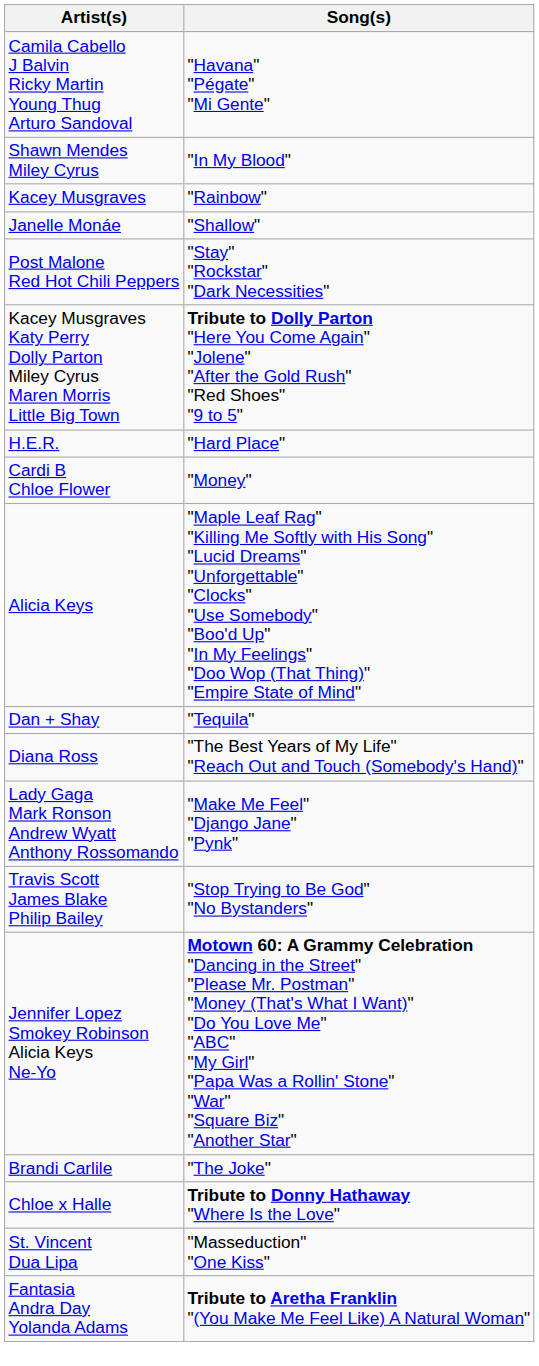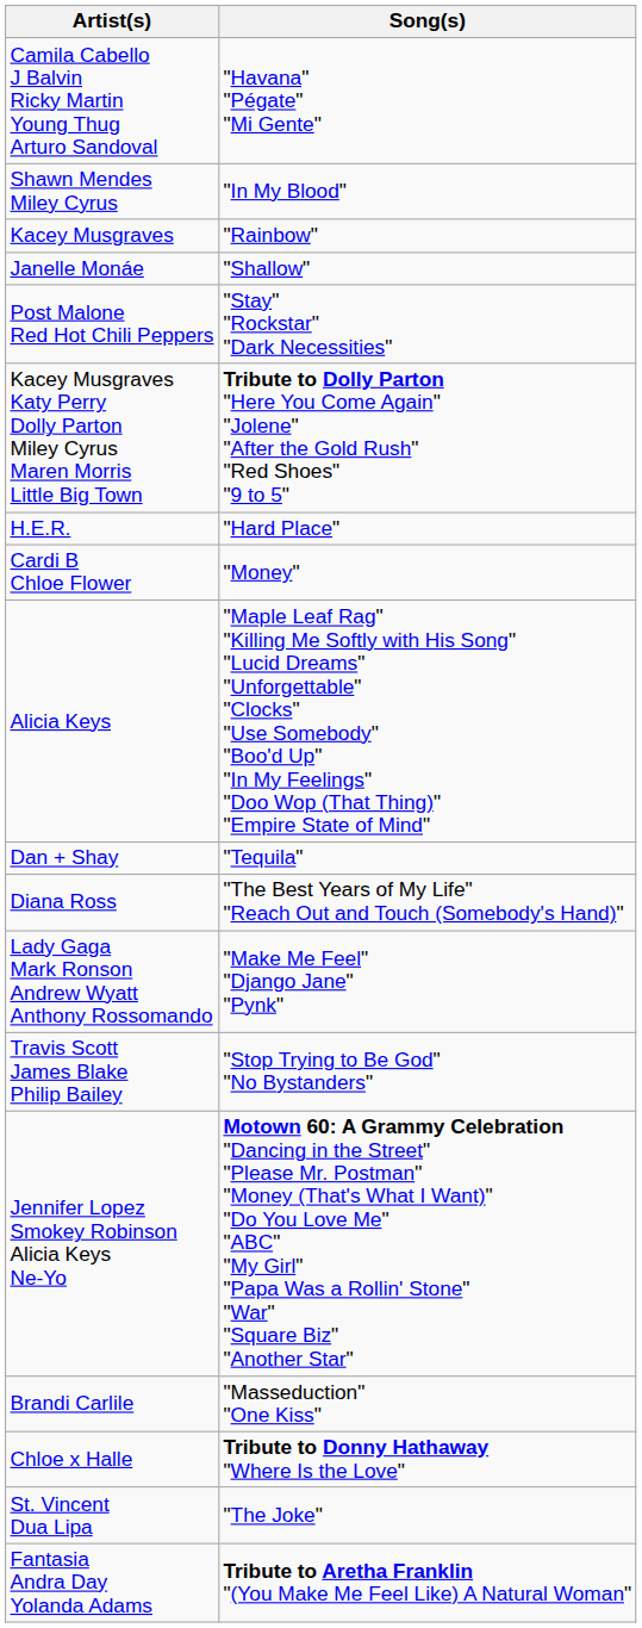Brandi Carlile | Song(s): "The Joke" -> "Masseduction" "One Kiss"
St. Vincent Dua Lipa | Song(s): "Masseduction" "One Kiss" -> "The Joke"
